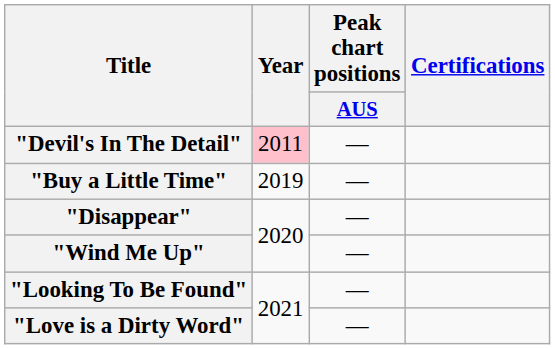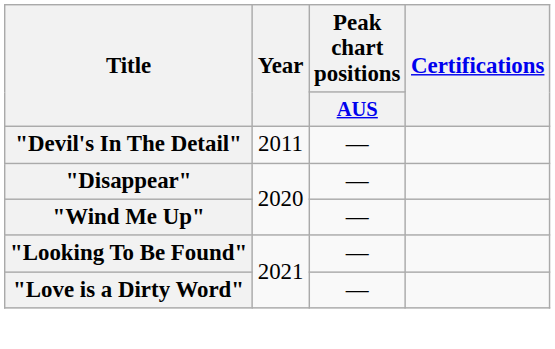"Devil's In The Detail" | Year: pink background -> no background
- row: "Buy a Little Time" | 2019 | —
